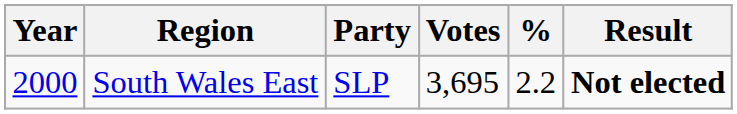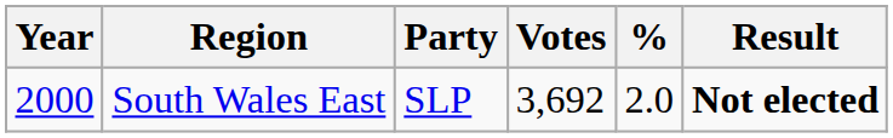South Wales East | Votes: 3,695 -> 3,692
South Wales East | %: 2.2 -> 2.0
